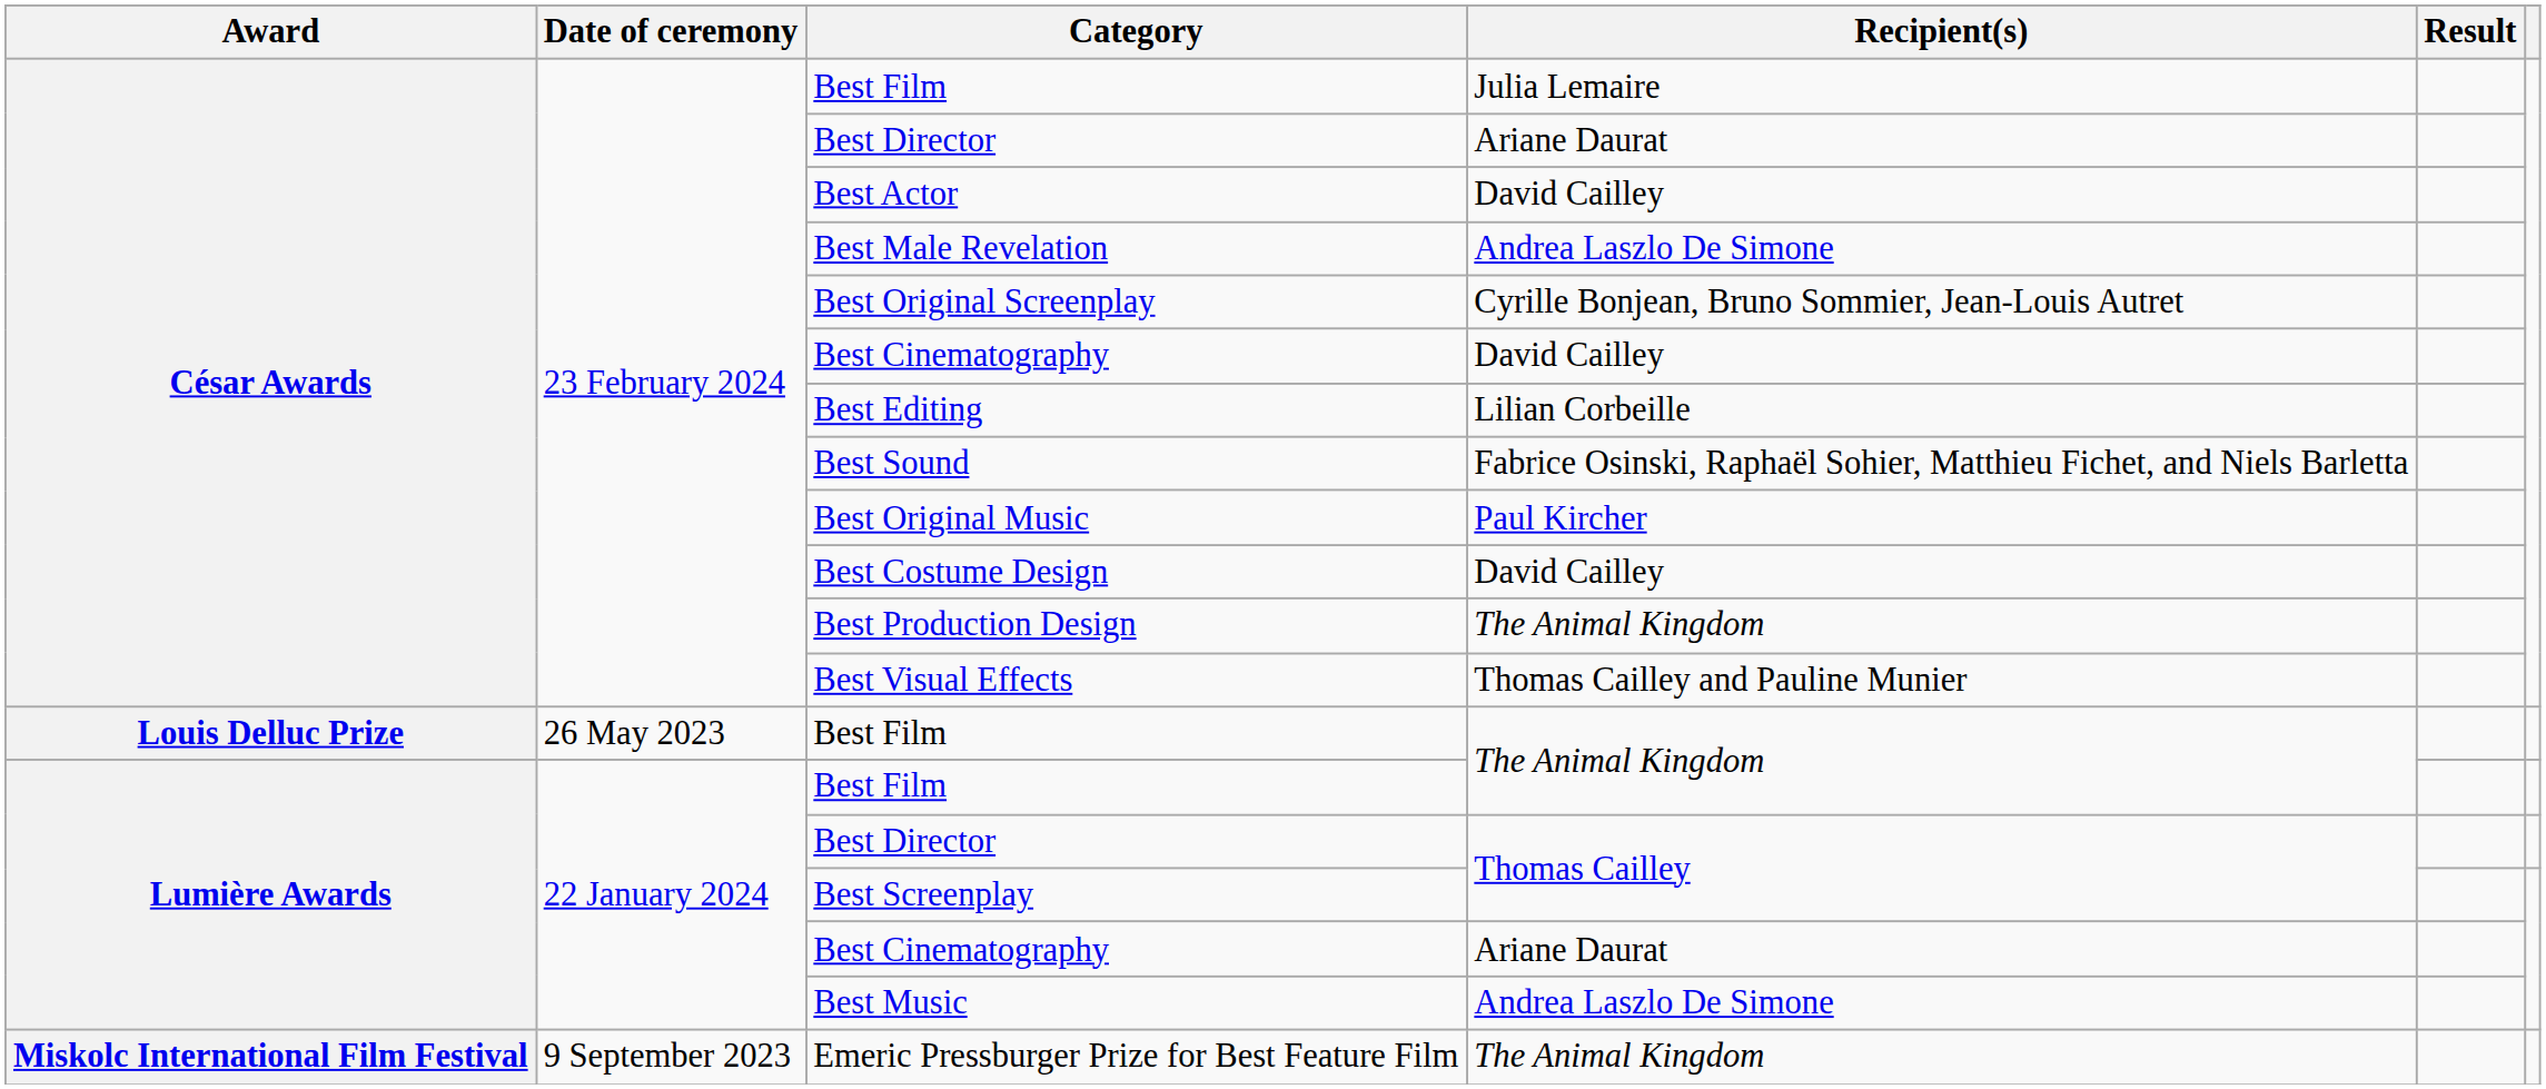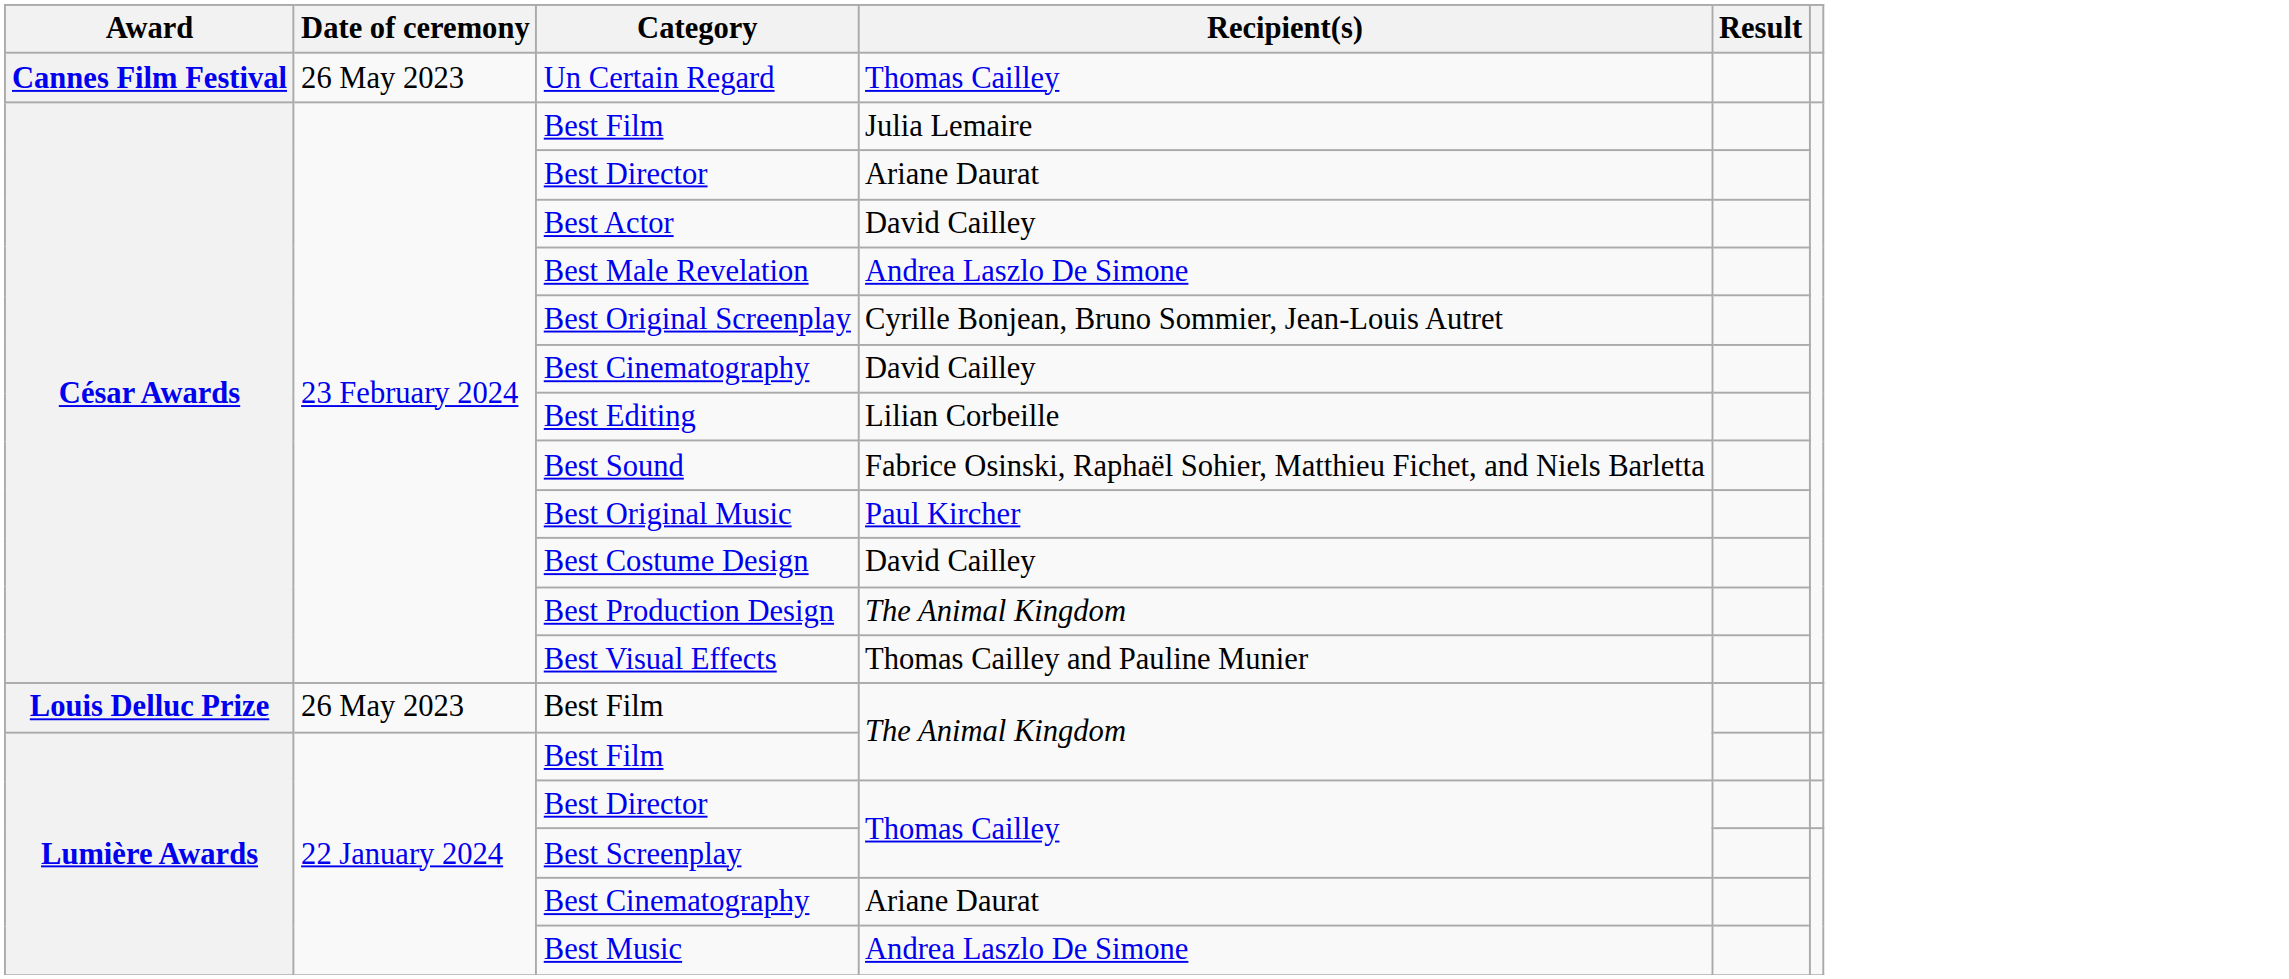+ row: Cannes Film Festival | 26 May 2023 | Un Certain Regard | Thomas Cailley
- row: Miskolc International Film Festival | 9 September 2023 | Emeric Pressburger Prize for Best Feature Film | The Animal Kingdom
